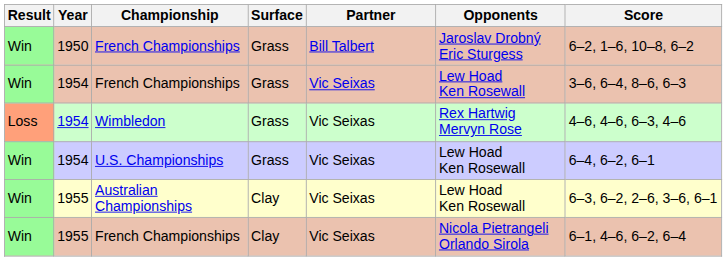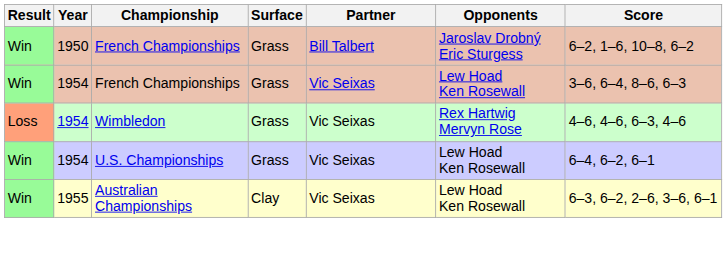- row: Win | 1955 | French Championships | Clay | Vic Seixas | Nicola Pietrangeli Orlando Sirola | 6–1, 4–6, 6–2, 6–4
